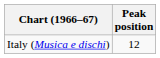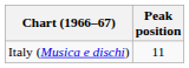Italy (Musica e dischi) | Peak position: 12 -> 11
